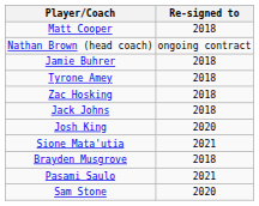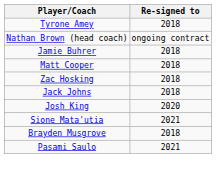rows swapped: Tyrone Amey <-> Matt Cooper
- row: Sam Stone | 2020
